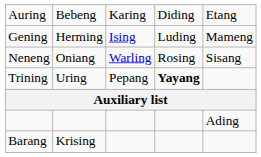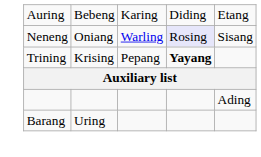- row: Gening | Herming | Ising | Luding | Mameng
Neneng | column 4: no background -> lavender background
Trining | column 2: Uring -> Krising
Barang | column 2: Krising -> Uring
